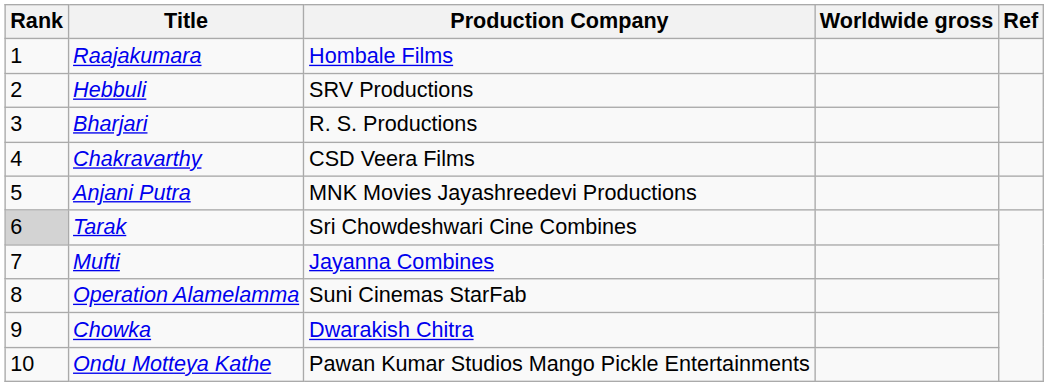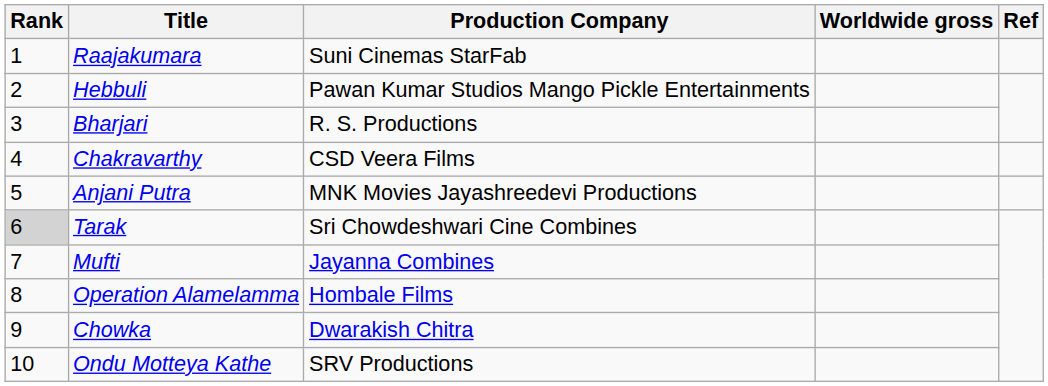Raajakumara | Production Company: Hombale Films -> Suni Cinemas StarFab
Hebbuli | Production Company: SRV Productions -> Pawan Kumar Studios Mango Pickle Entertainments
Operation Alamelamma | Production Company: Suni Cinemas StarFab -> Hombale Films
Ondu Motteya Kathe | Production Company: Pawan Kumar Studios Mango Pickle Entertainments -> SRV Productions
